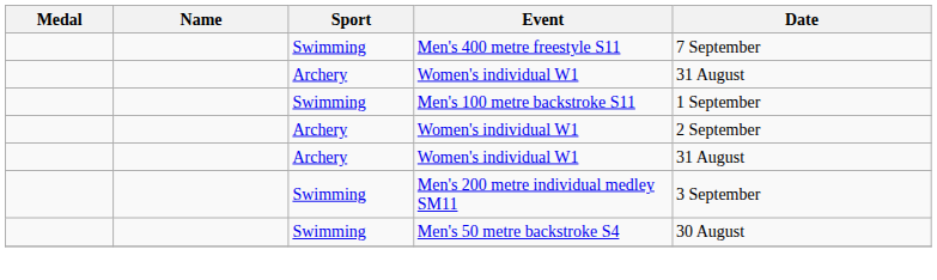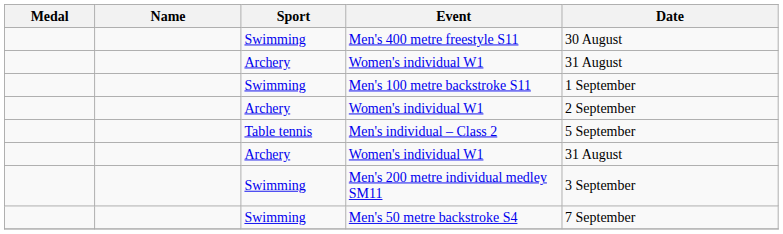Men's 400 metre freestyle S11 | Date: 7 September -> 30 August
+ row: Table tennis | Men's individual – Class 2 | 5 September
Men's 50 metre backstroke S4 | Date: 30 August -> 7 September
